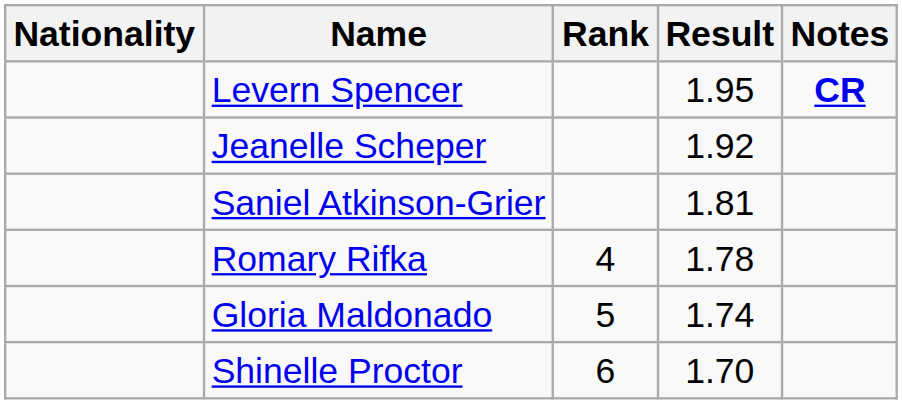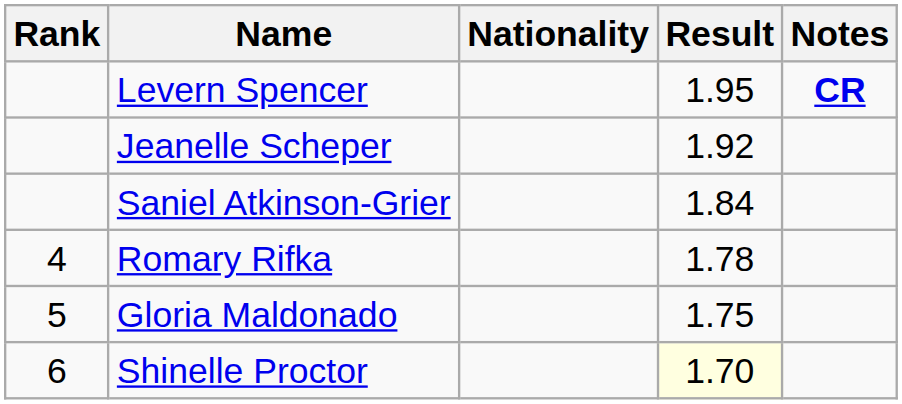columns swapped: Rank <-> Nationality
Saniel Atkinson-Grier | Result: 1.81 -> 1.84
Gloria Maldonado | Result: 1.74 -> 1.75
Shinelle Proctor | Result: no background -> lightyellow background
